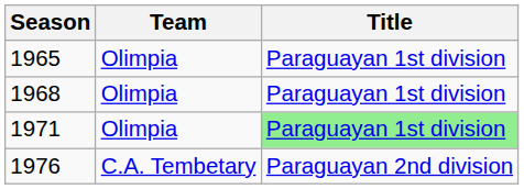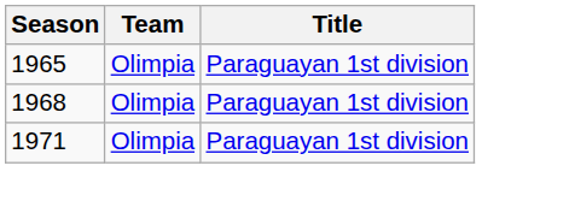1971 | Title: lightgreen background -> no background
- row: 1976 | C.A. Tembetary | Paraguayan 2nd division
